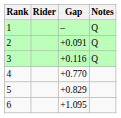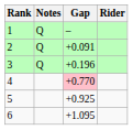columns swapped: Rider <-> Notes
3 | Gap: +0.116 -> +0.196
4 | Gap: no background -> pink background
5 | Gap: +0.829 -> +0.925
